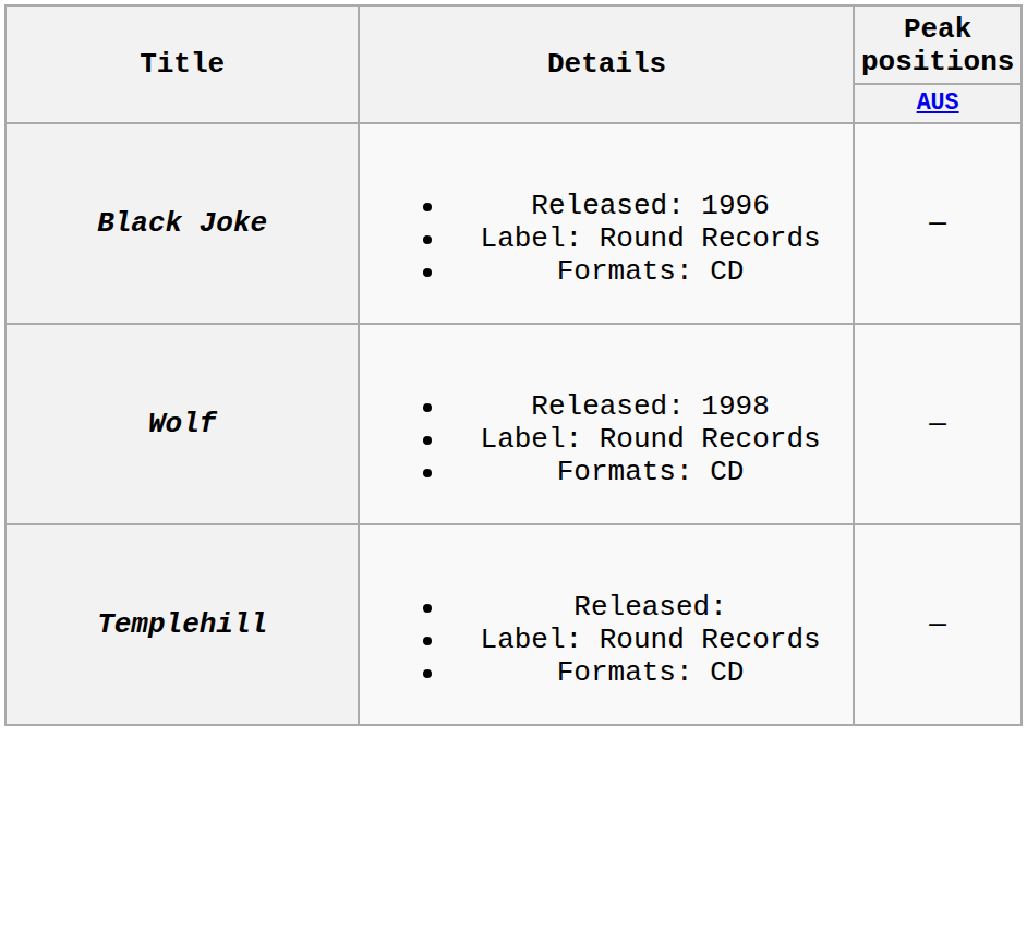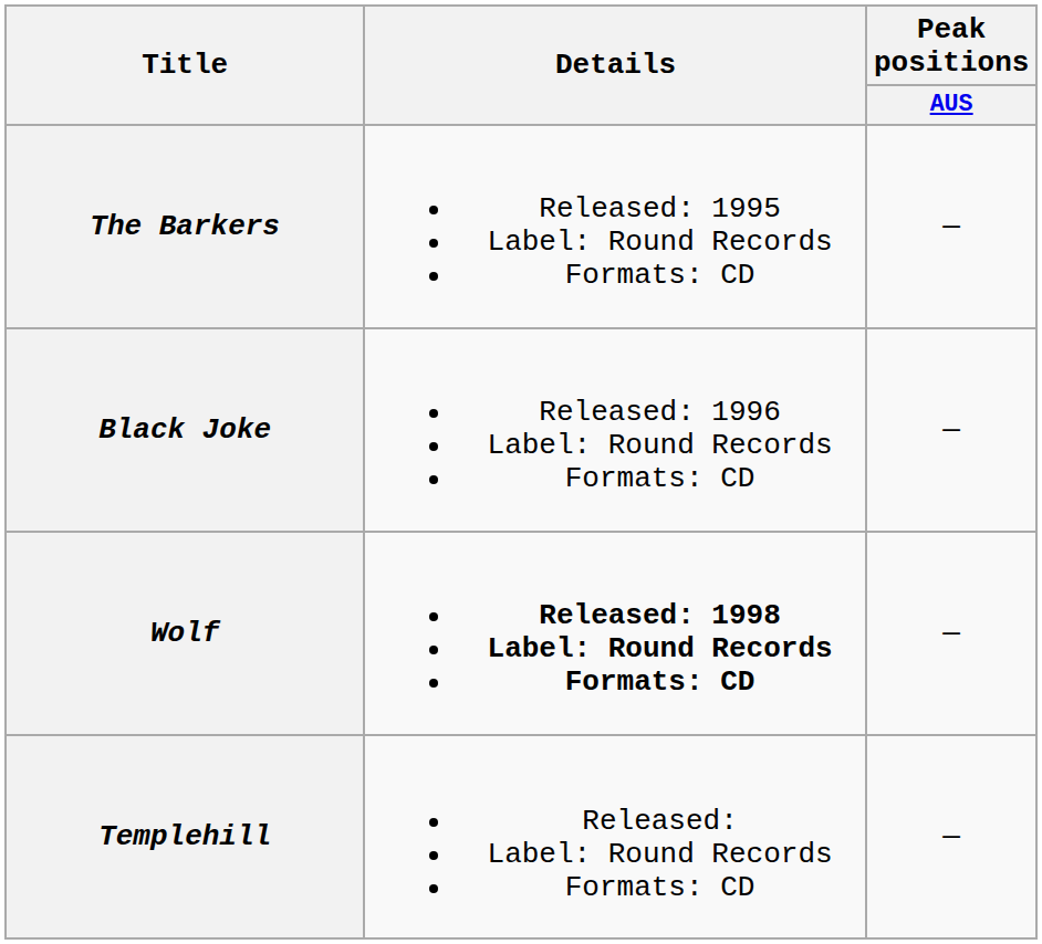+ row: The Barkers | Released: 1995 Label: Round Records Formats: CD | —
Wolf | Details: normal -> bold
